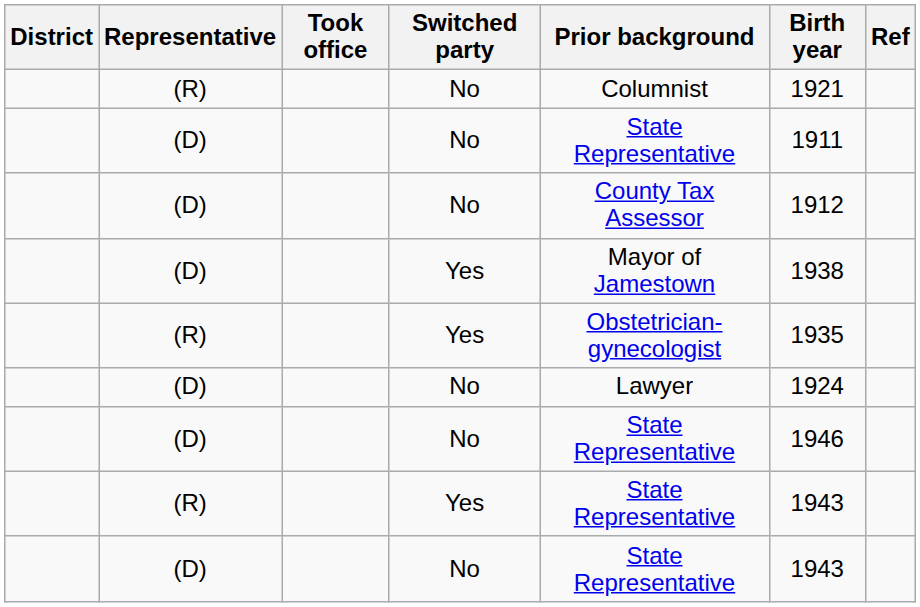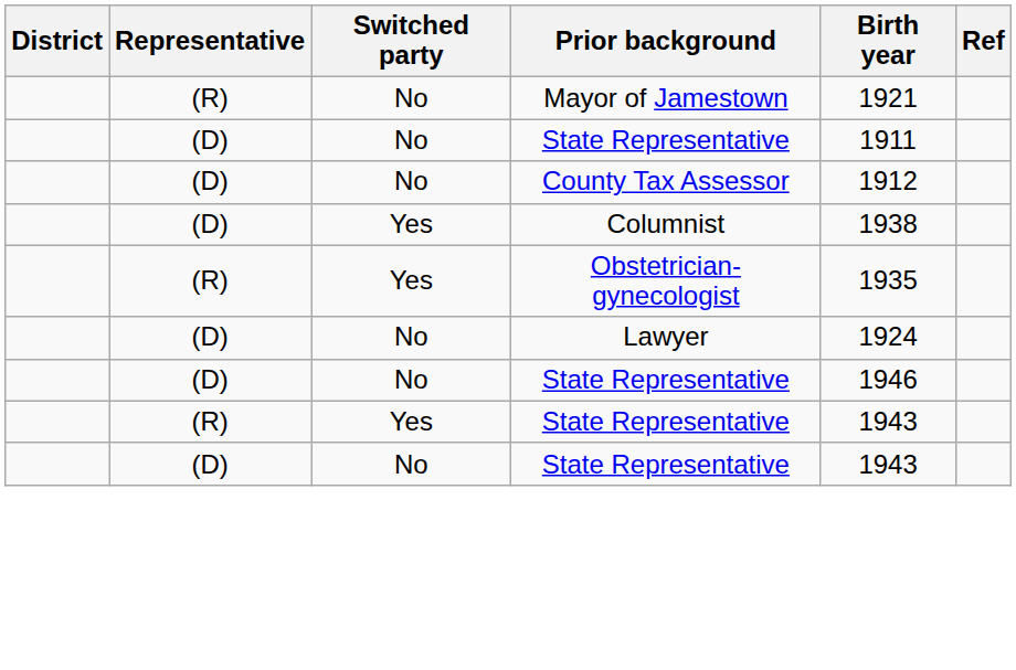- column: Took office
(R) / No | Prior background: Columnist -> Mayor of Jamestown
(D) / Yes | Prior background: Mayor of Jamestown -> Columnist
